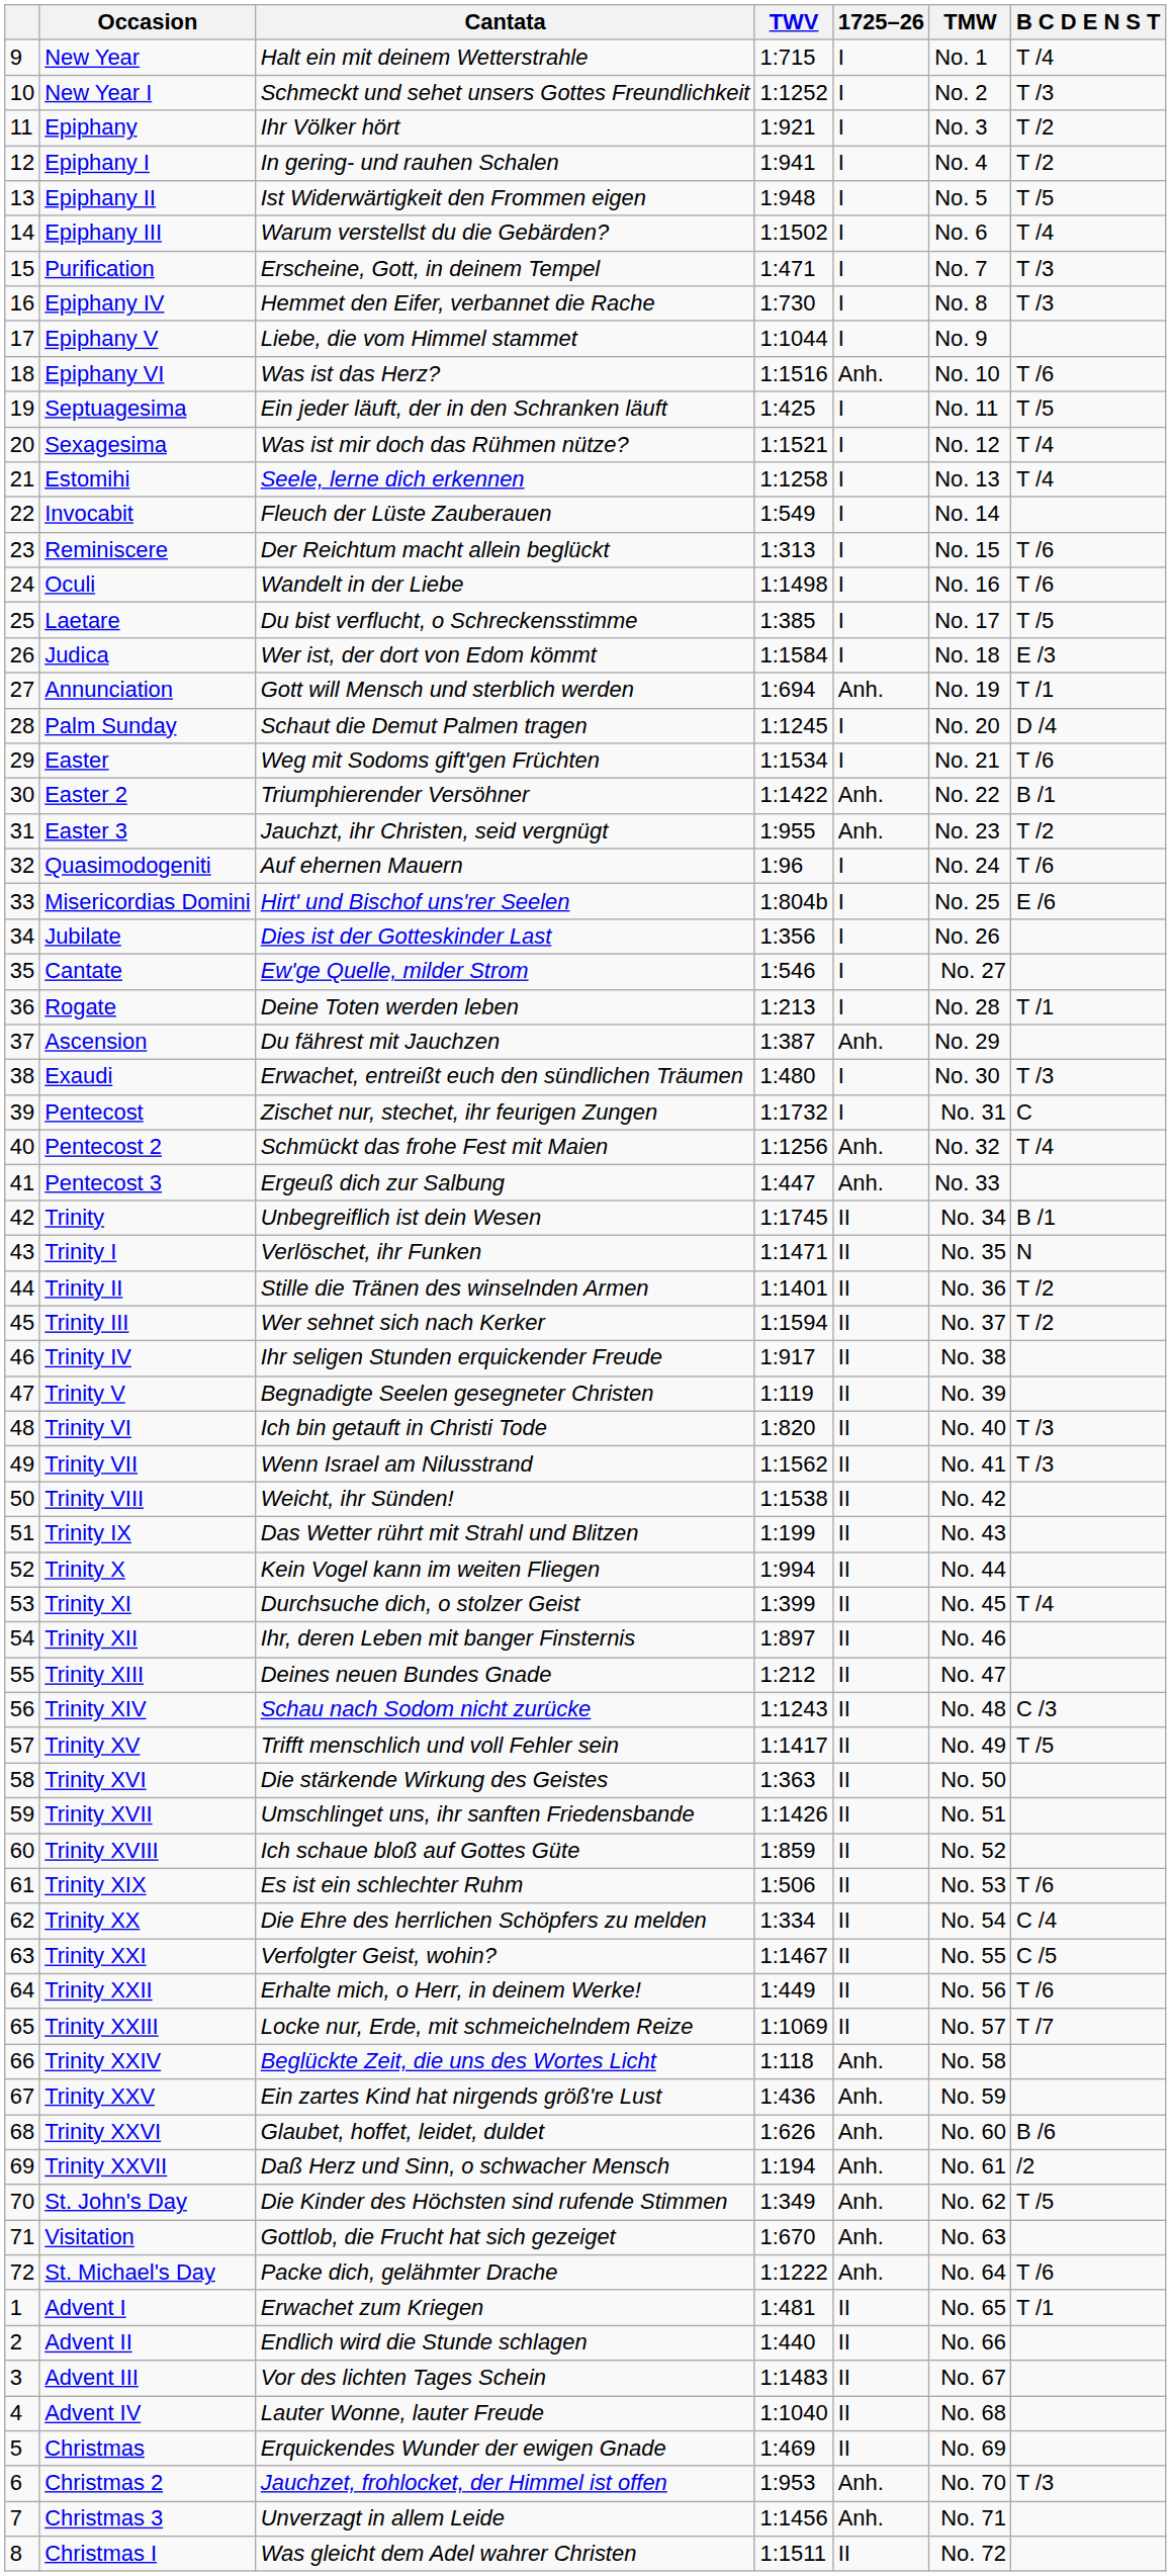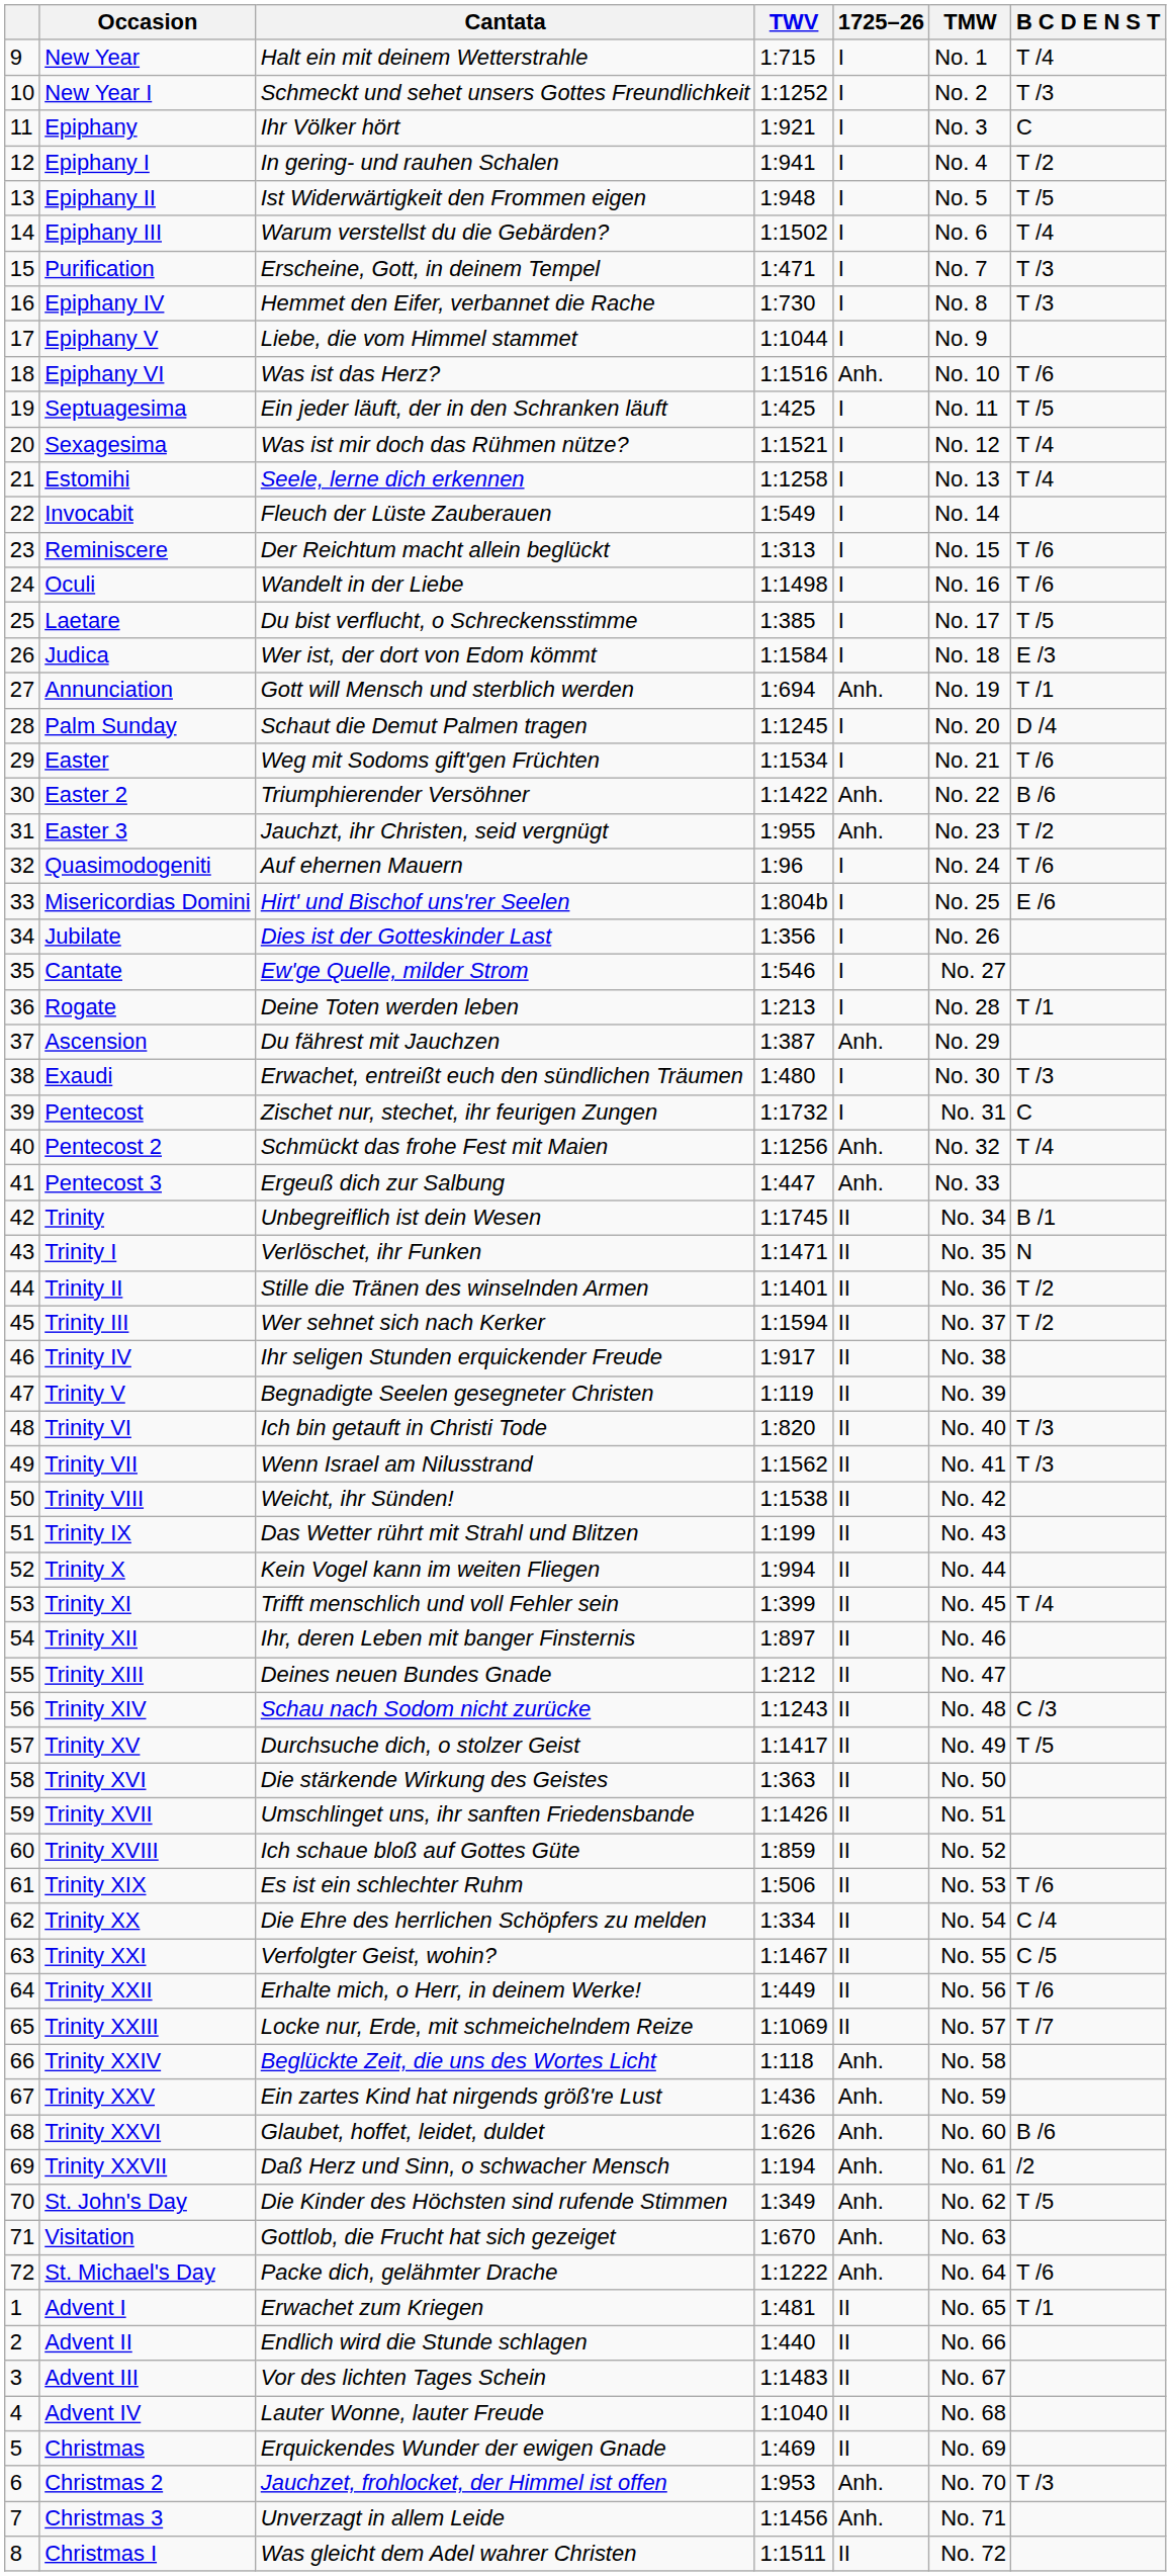Epiphany | B C D E N S T: T /2 -> C
Easter 2 | B C D E N S T: B /1 -> B /6
Trinity XI | Cantata: Durchsuche dich, o stolzer Geist -> Trifft menschlich und voll Fehler sein
Trinity XV | Cantata: Trifft menschlich und voll Fehler sein -> Durchsuche dich, o stolzer Geist
